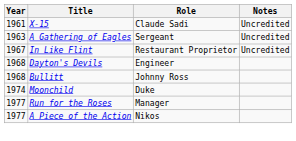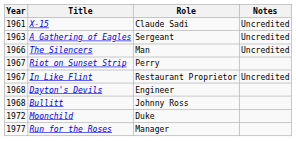+ row: 1966 | The Silencers | Man | Uncredited
+ row: 1967 | Riot on Sunset Strip | Perry
Moonchild | Year: 1974 -> 1972
- row: 1977 | A Piece of the Action | Nikos
